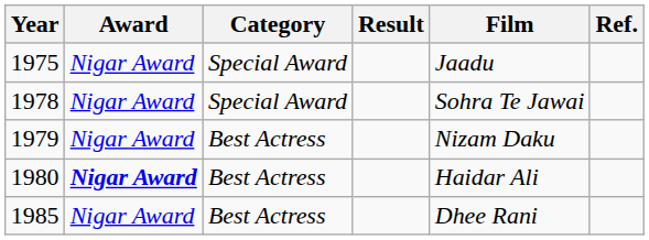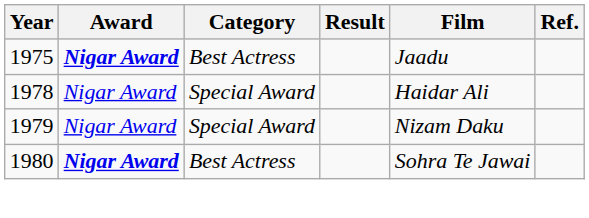1975 | Award: normal -> bold
1975 | Category: Special Award -> Best Actress
1978 | Film: Sohra Te Jawai -> Haidar Ali
1979 | Category: Best Actress -> Special Award
1980 | Film: Haidar Ali -> Sohra Te Jawai
- row: 1985 | Nigar Award | Best Actress | Dhee Rani
